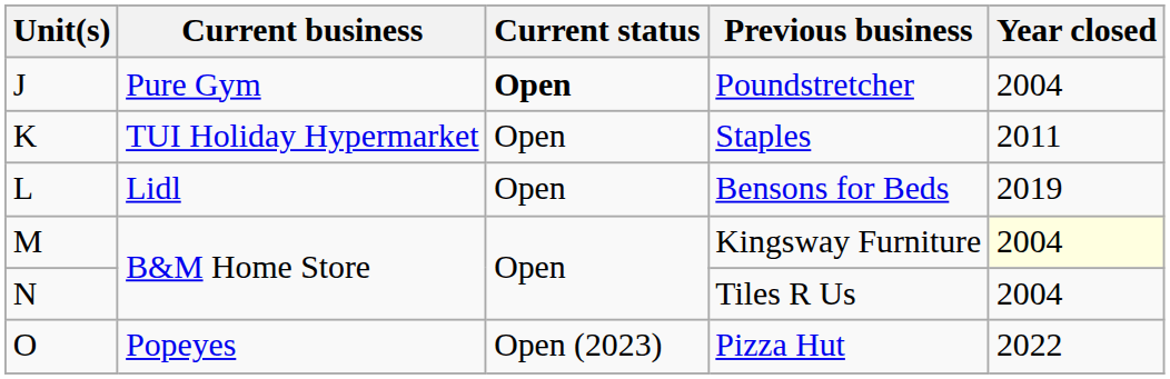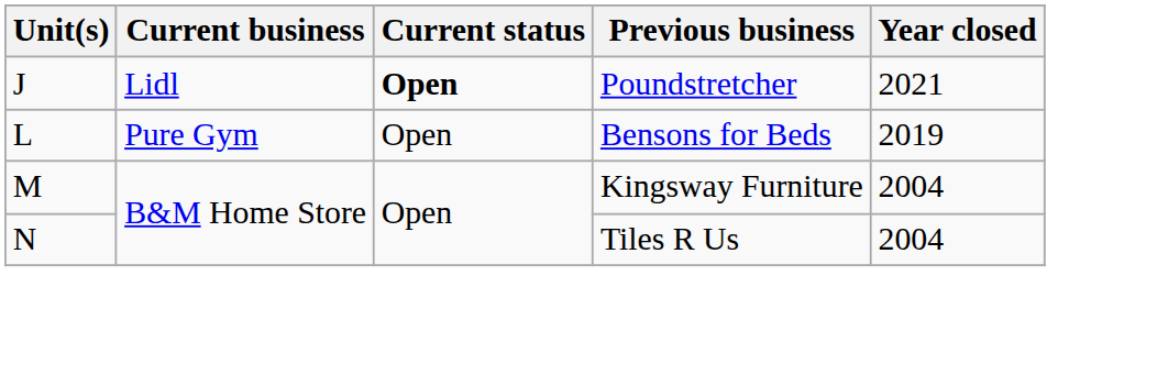Poundstretcher | Current business: Pure Gym -> Lidl
Poundstretcher | Year closed: 2004 -> 2021
- row: K | TUI Holiday Hypermarket | Open | Staples | 2011
Bensons for Beds | Current business: Lidl -> Pure Gym
Kingsway Furniture | Year closed: lightyellow background -> no background
- row: O | Popeyes | Open (2023) | Pizza Hut | 2022
